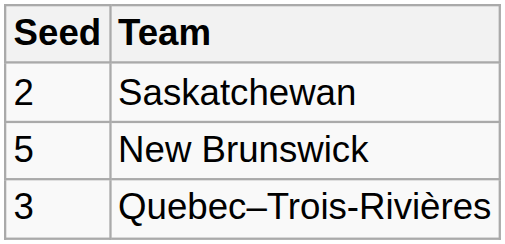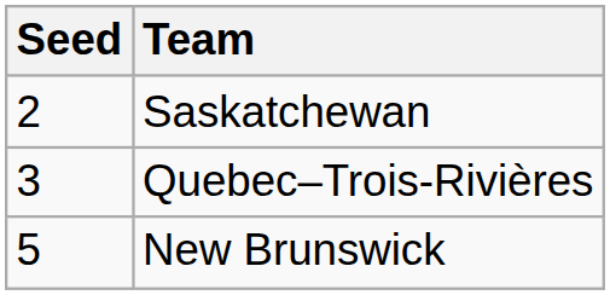rows swapped: Quebec–Trois-Rivières <-> New Brunswick
